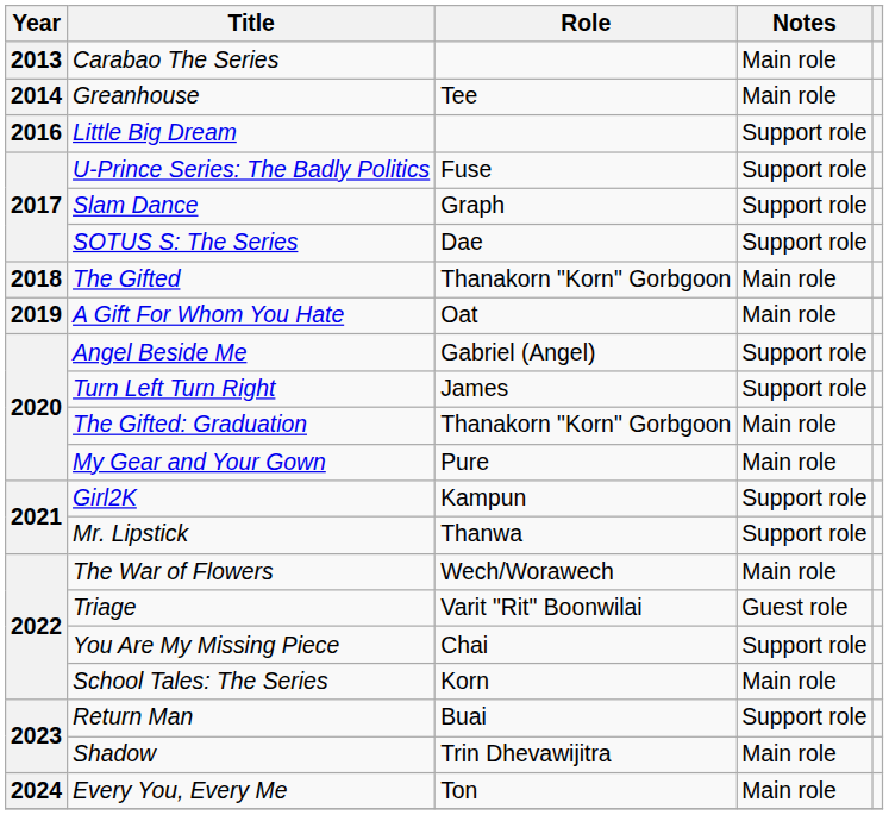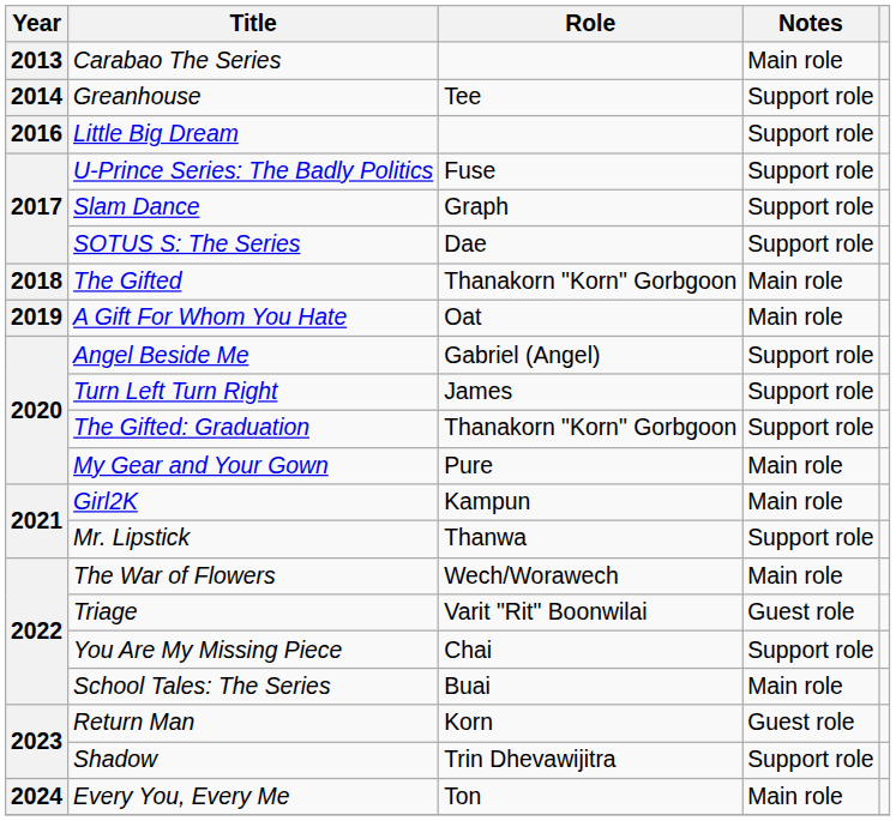Greanhouse | Notes: Main role -> Support role
The Gifted: Graduation | Notes: Main role -> Support role
Girl2K | Notes: Support role -> Main role
School Tales: The Series | Role: Korn -> Buai
Return Man | Role: Buai -> Korn
Return Man | Notes: Support role -> Guest role
Shadow | Notes: Main role -> Support role
